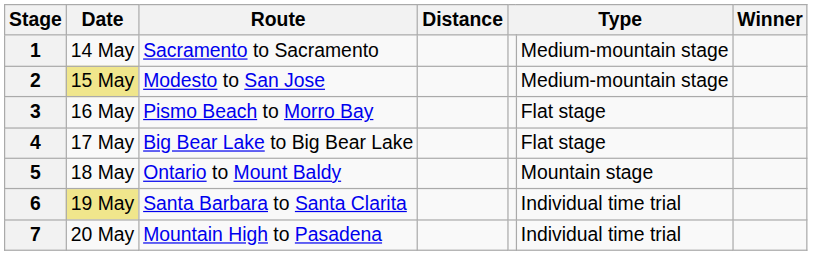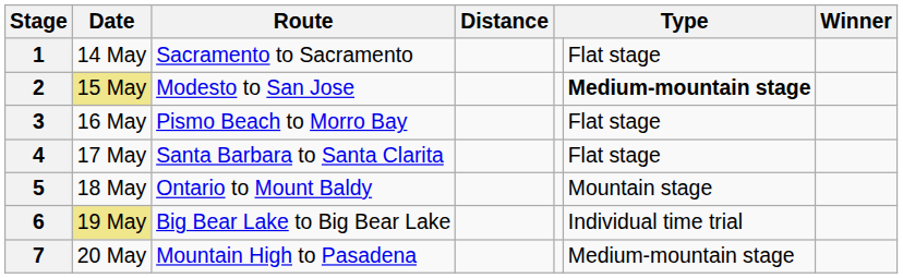1 | column 6: Medium-mountain stage -> Flat stage
2 | column 6: normal -> bold
4 | Route: Big Bear Lake to Big Bear Lake -> Santa Barbara to Santa Clarita
6 | Route: Santa Barbara to Santa Clarita -> Big Bear Lake to Big Bear Lake
7 | column 6: Individual time trial -> Medium-mountain stage
